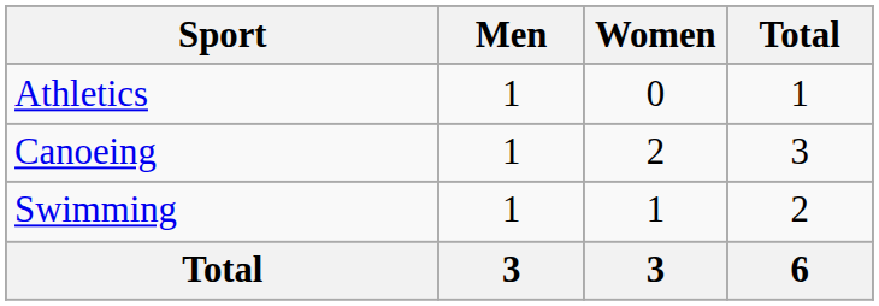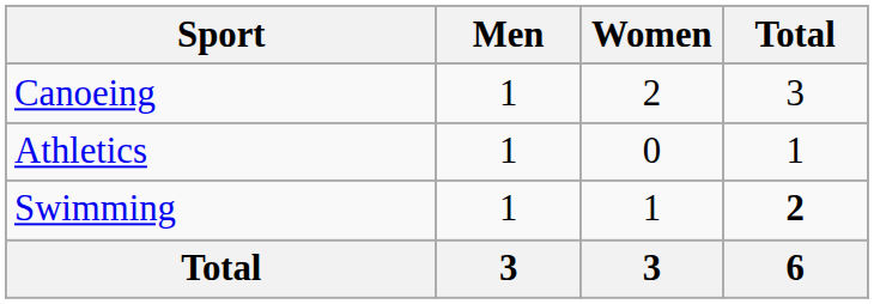rows swapped: Athletics <-> Canoeing
Swimming | Total: normal -> bold
